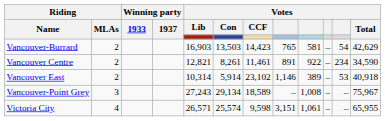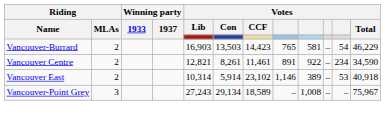Vancouver-Burrard | Votes / Total: 42,629 -> 46,229
- row: Victoria City | 4 | 26,571 | 25,574 | 9,598 | 3,151 | 1,061 | – | – | 65,955
